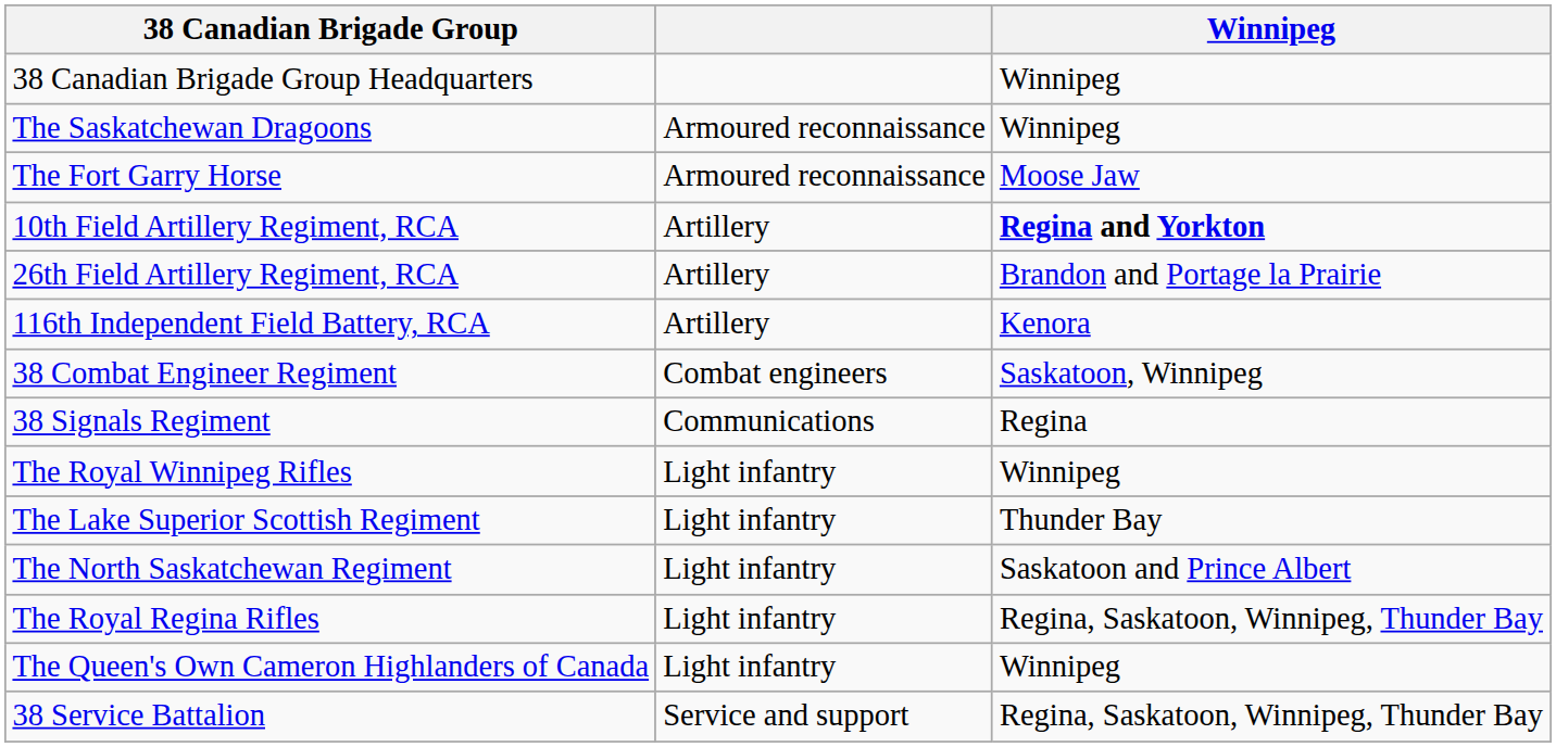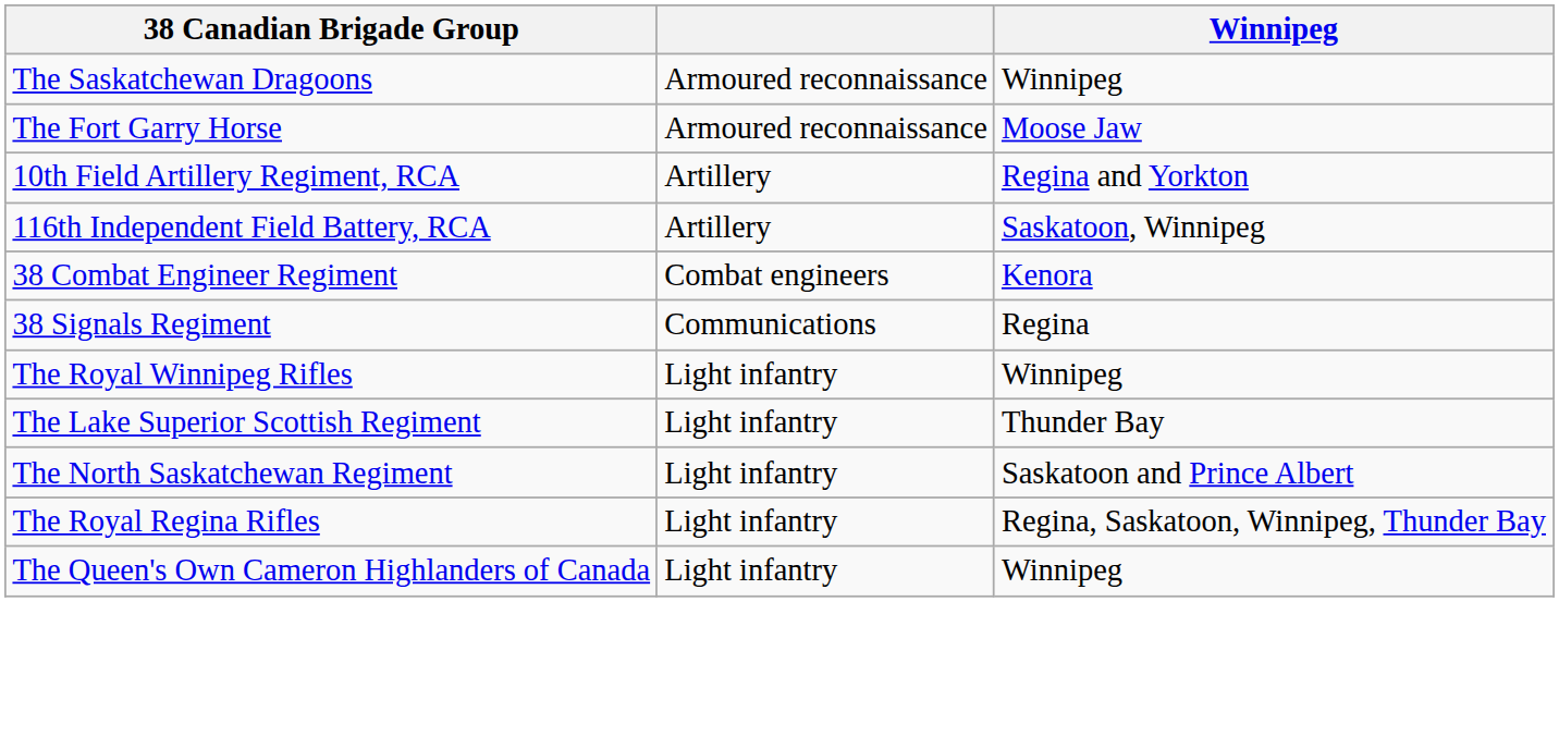- row: 38 Canadian Brigade Group Headquarters | Winnipeg
10th Field Artillery Regiment, RCA | Winnipeg: bold -> normal
- row: 26th Field Artillery Regiment, RCA | Artillery | Brandon and Portage la Prairie
116th Independent Field Battery, RCA | Winnipeg: Kenora -> Saskatoon, Winnipeg
38 Combat Engineer Regiment | Winnipeg: Saskatoon, Winnipeg -> Kenora
- row: 38 Service Battalion | Service and support | Regina, Saskatoon, Winnipeg, Thunder Bay
